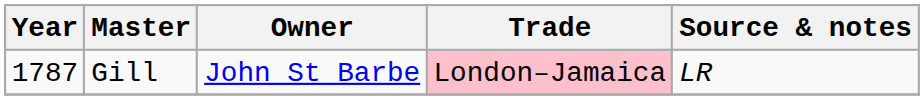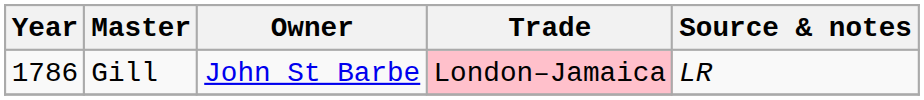Gill | Year: 1787 -> 1786
